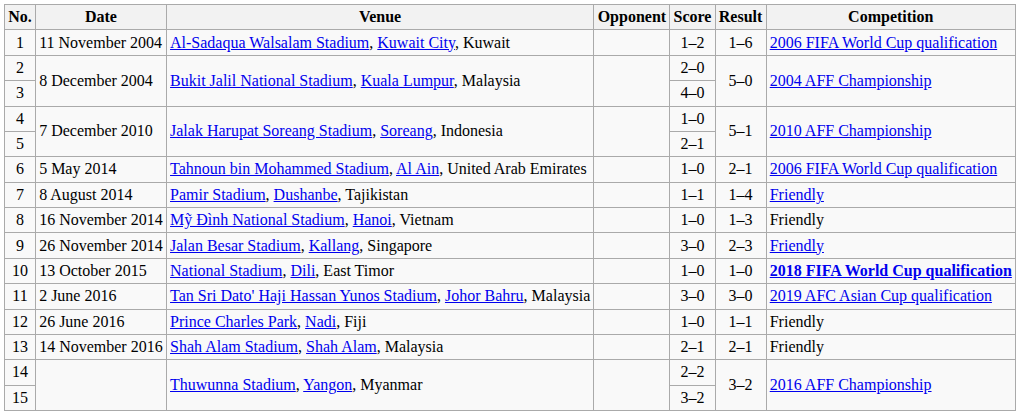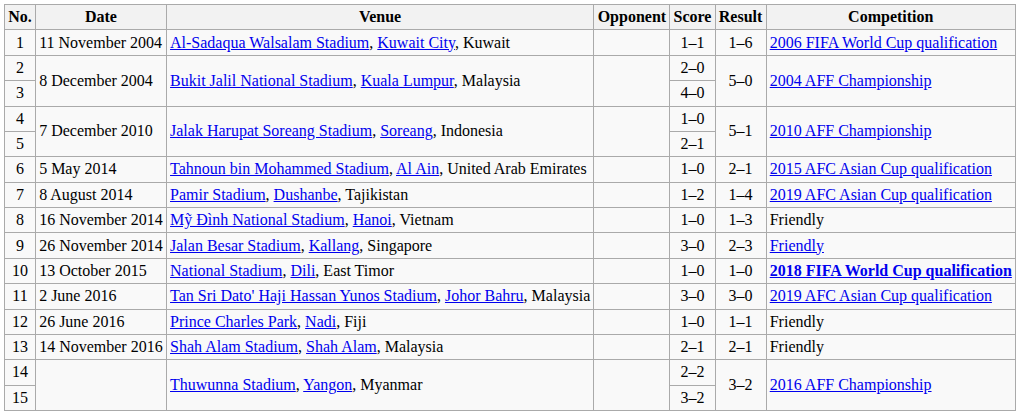1 | Score: 1–2 -> 1–1
6 | Competition: 2006 FIFA World Cup qualification -> 2015 AFC Asian Cup qualification
7 | Score: 1–1 -> 1–2
7 | Competition: Friendly -> 2019 AFC Asian Cup qualification
